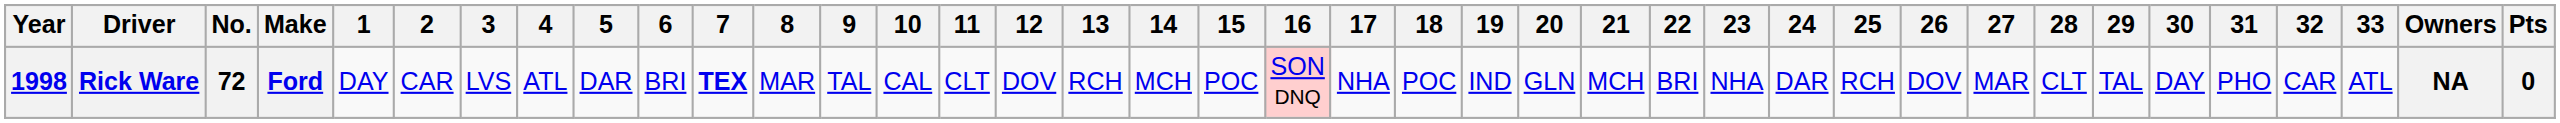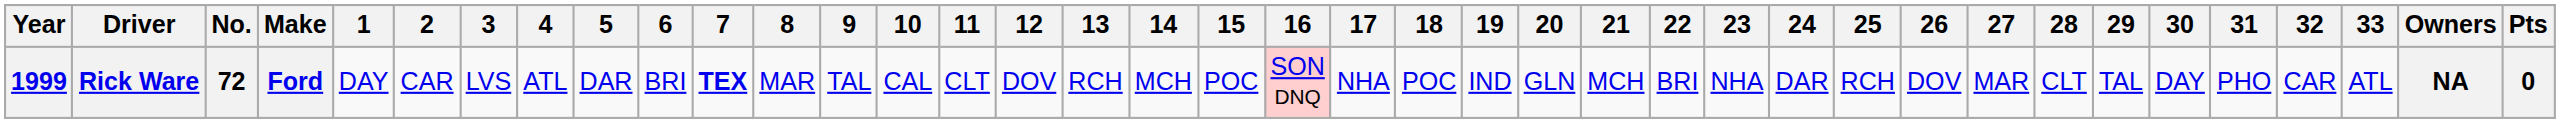Rick Ware | Year: 1998 -> 1999
